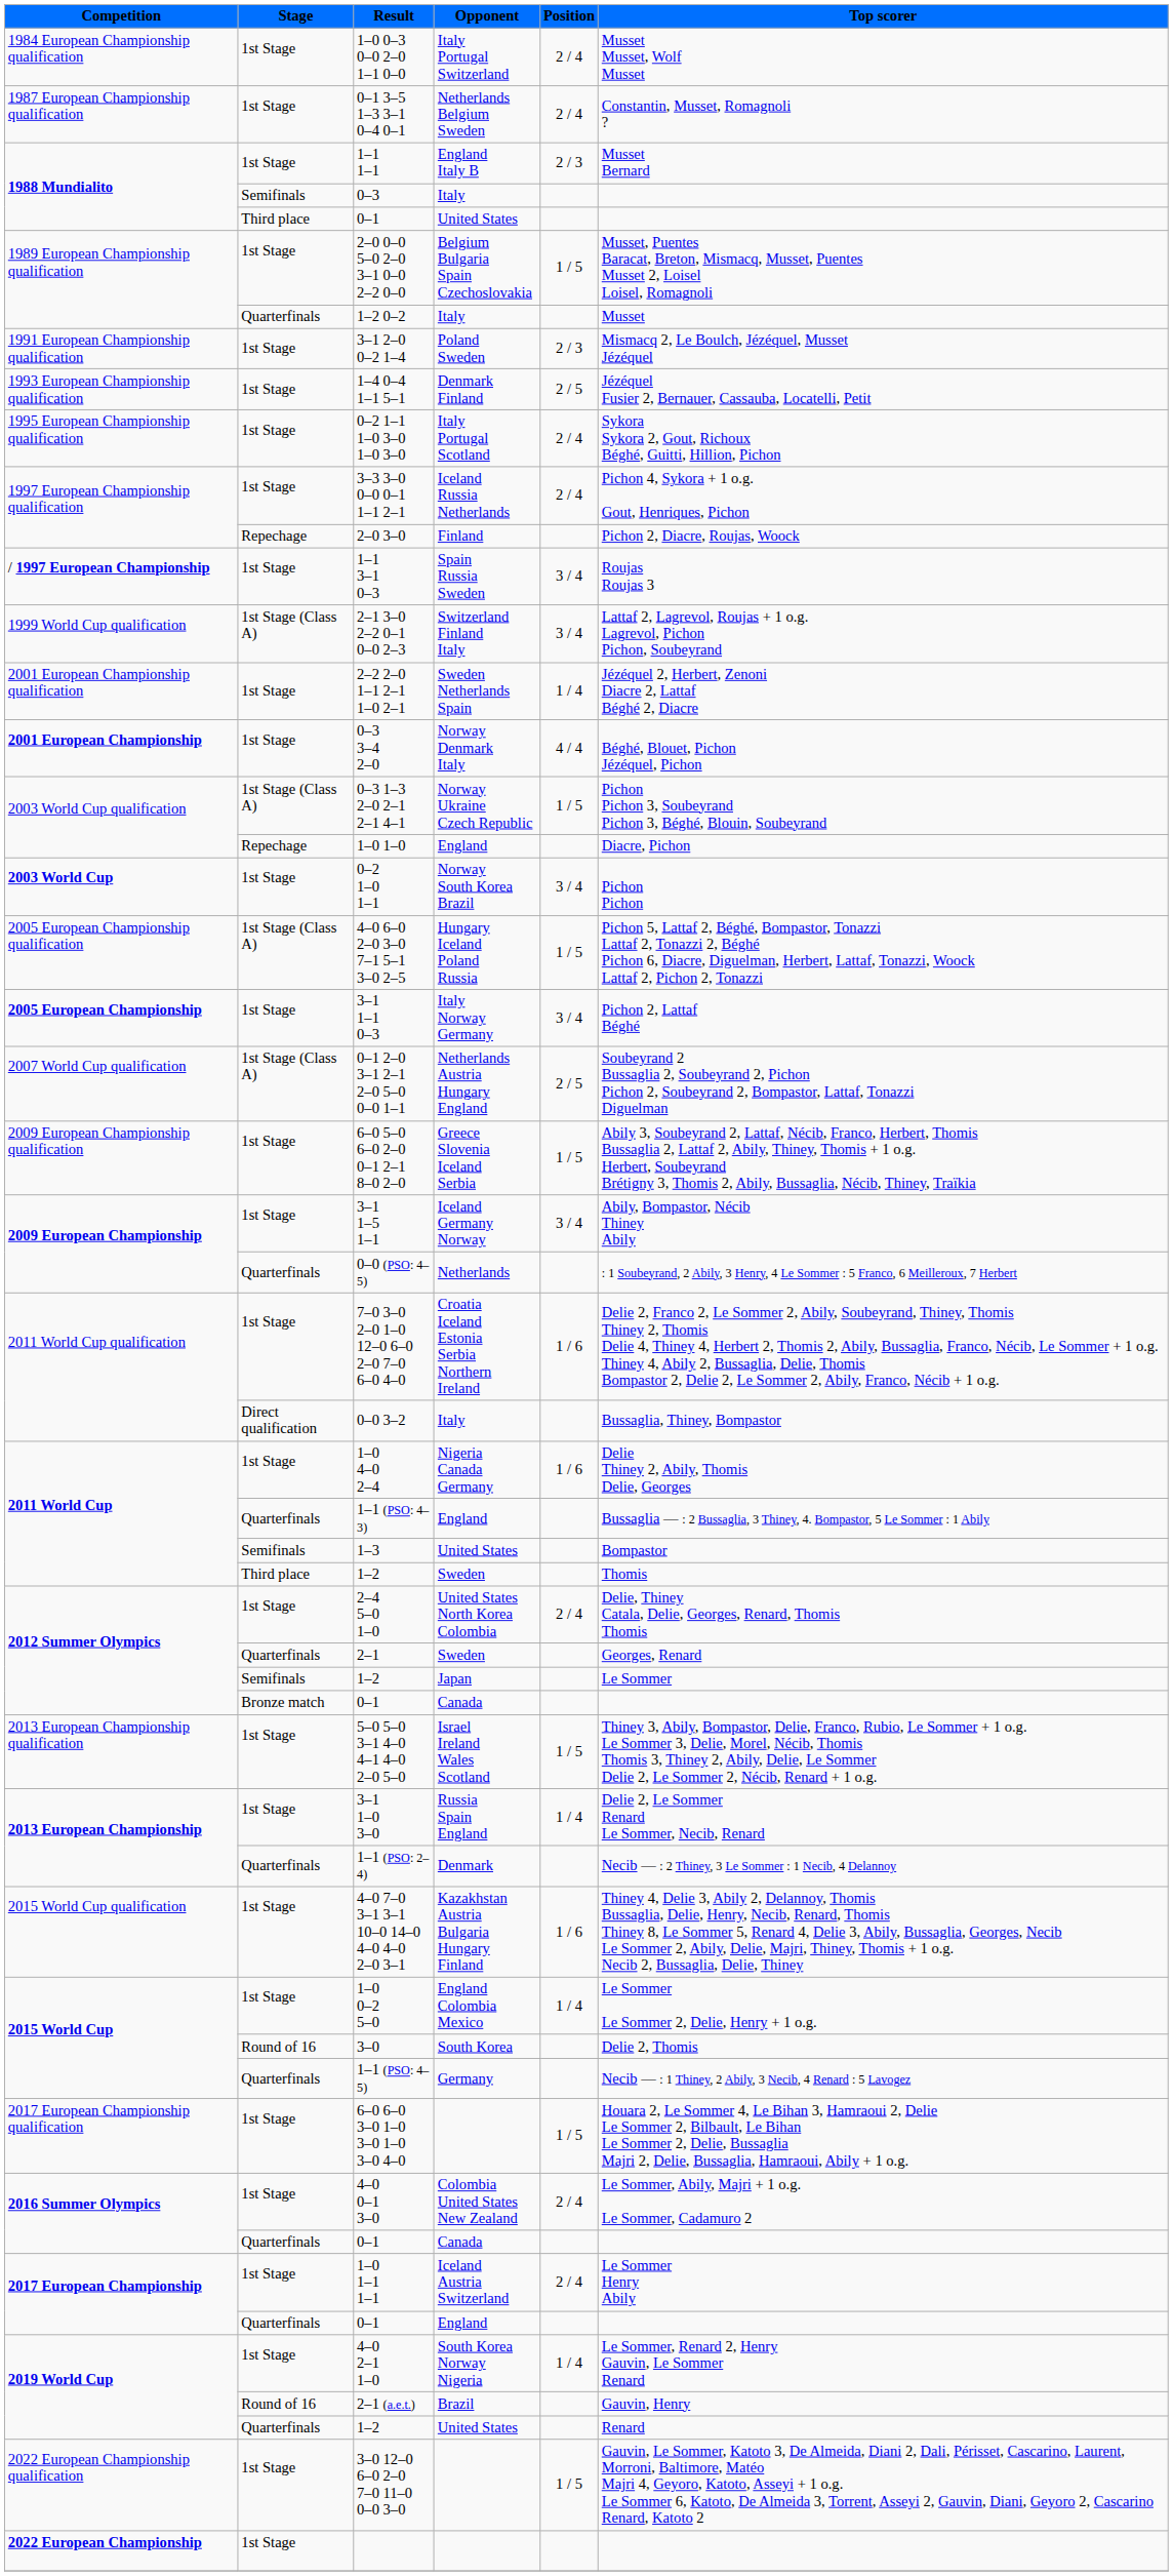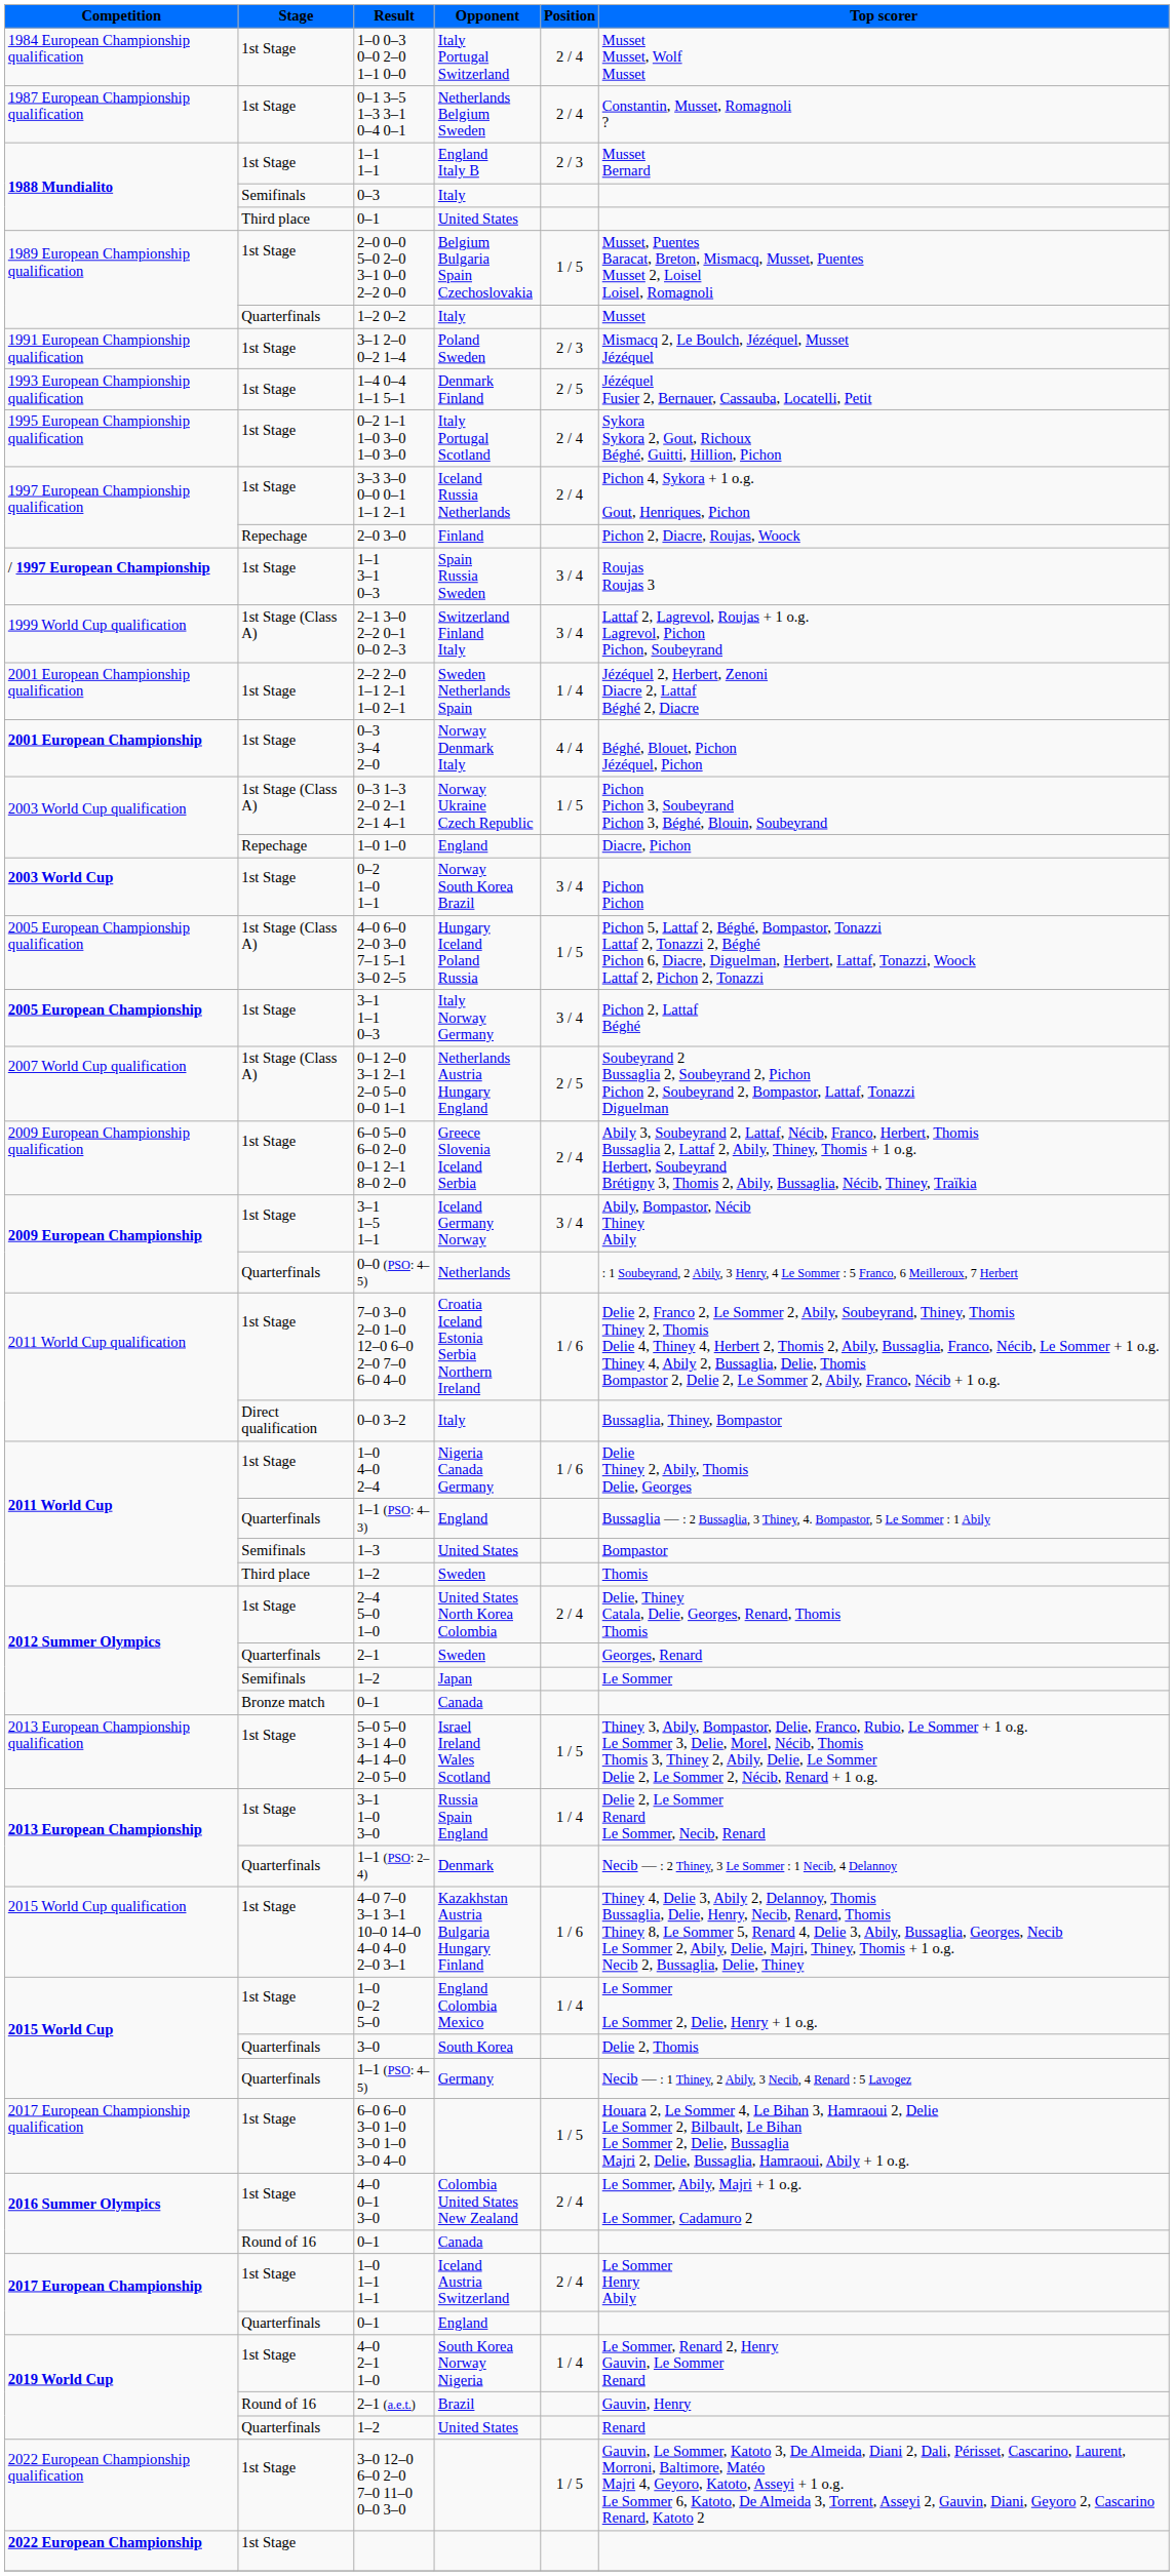6–0 5–0 6–0 2–0 0–1 2–1 8–0 2–0 | Position: 1 / 5 -> 2 / 4
3–0 | Stage: Round of 16 -> Quarterfinals
2016 Summer Olympics / 0–1 | Stage: Quarterfinals -> Round of 16
